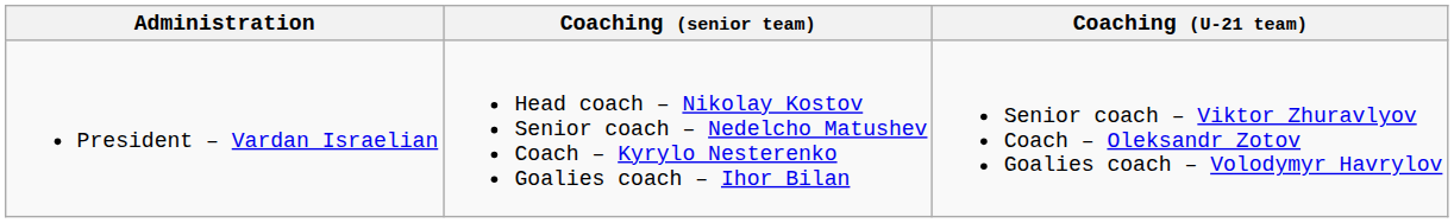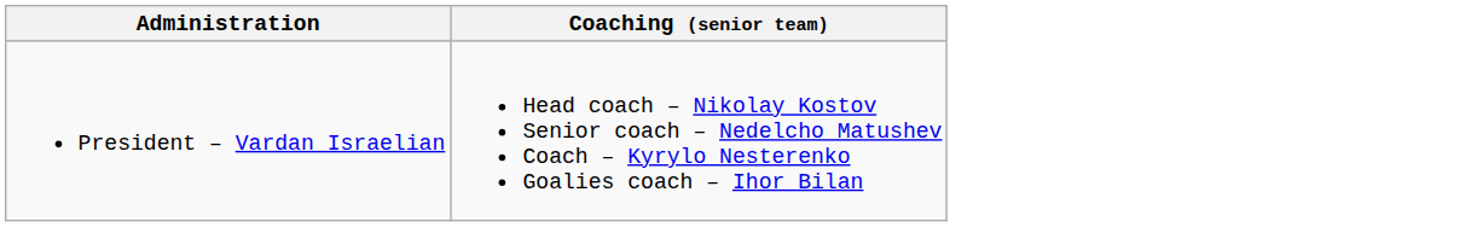- column: Coaching (U-21 team) | Senior coach – Viktor Zhuravlyov Coach – Oleksandr Zotov Goalies coach – Volodymyr Havrylov
